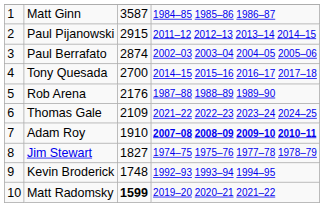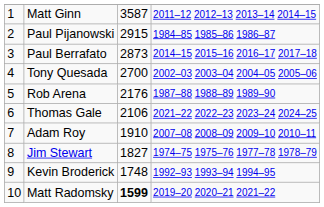Matt Ginn | column 4: 1984–85 1985–86 1986–87 -> 2011–12 2012–13 2013–14 2014–15
Paul Pijanowski | column 4: 2011–12 2012–13 2013–14 2014–15 -> 1984–85 1985–86 1986–87
Paul Berrafato | column 3: 2874 -> 2873
Paul Berrafato | column 4: 2002–03 2003–04 2004–05 2005–06 -> 2014–15 2015–16 2016–17 2017–18
Tony Quesada | column 4: 2014–15 2015–16 2016–17 2017–18 -> 2002–03 2003–04 2004–05 2005–06
Thomas Gale | column 3: 2109 -> 2106
Adam Roy | column 4: bold -> normal
